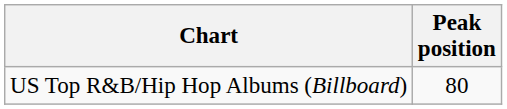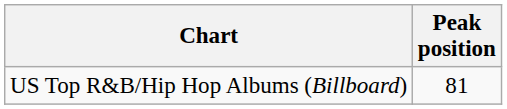US Top R&B/Hip Hop Albums (Billboard) | Peak position: 80 -> 81
